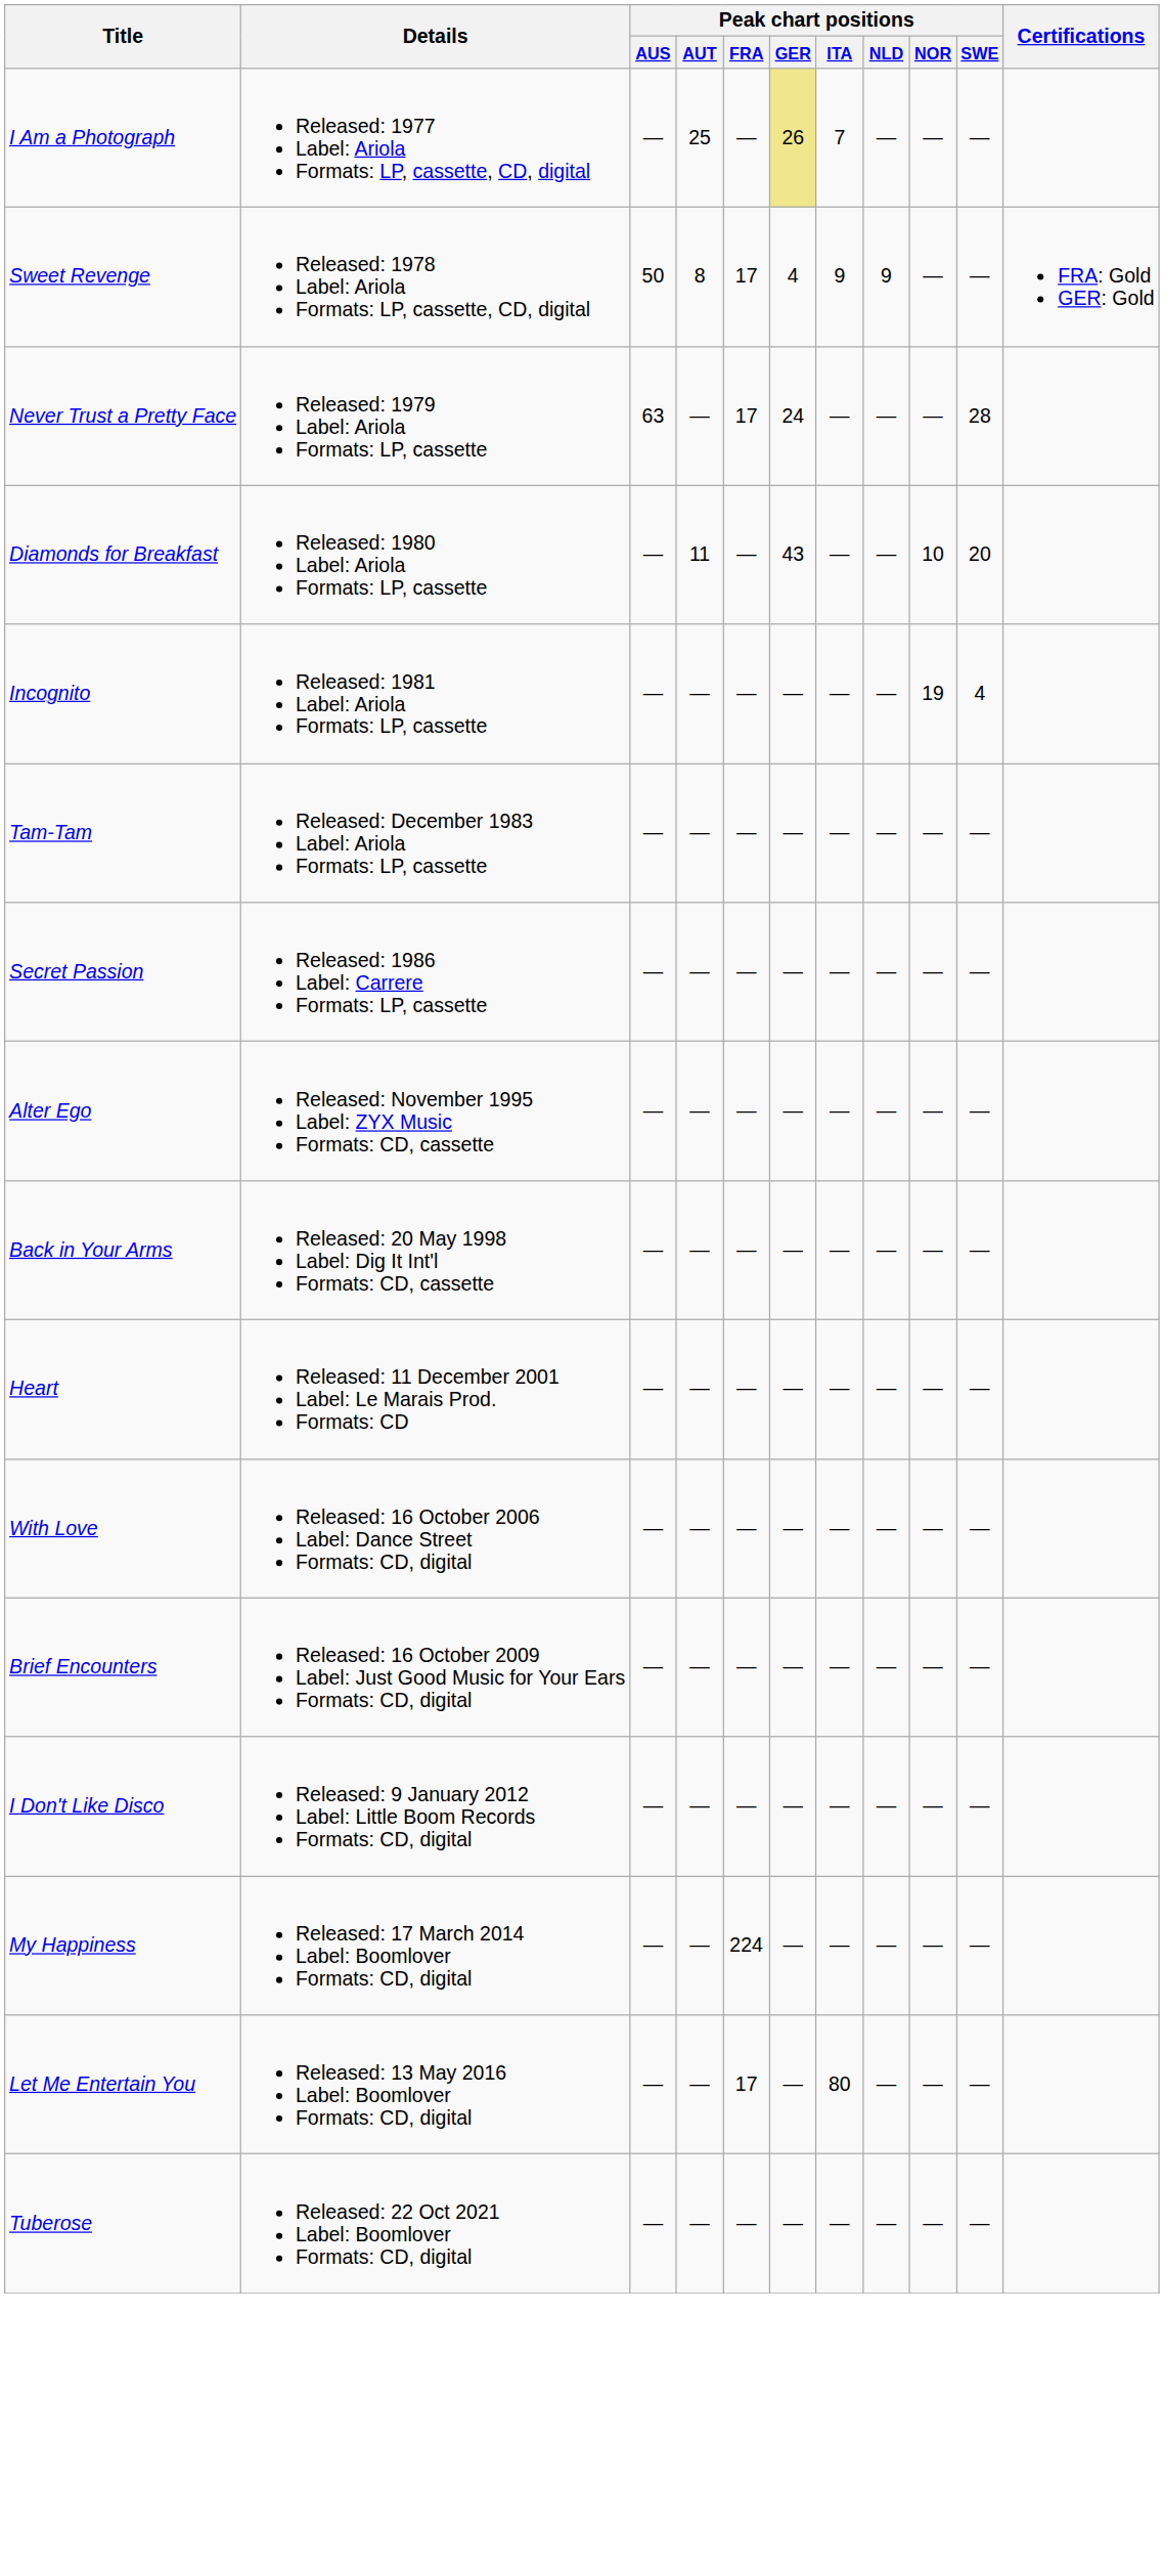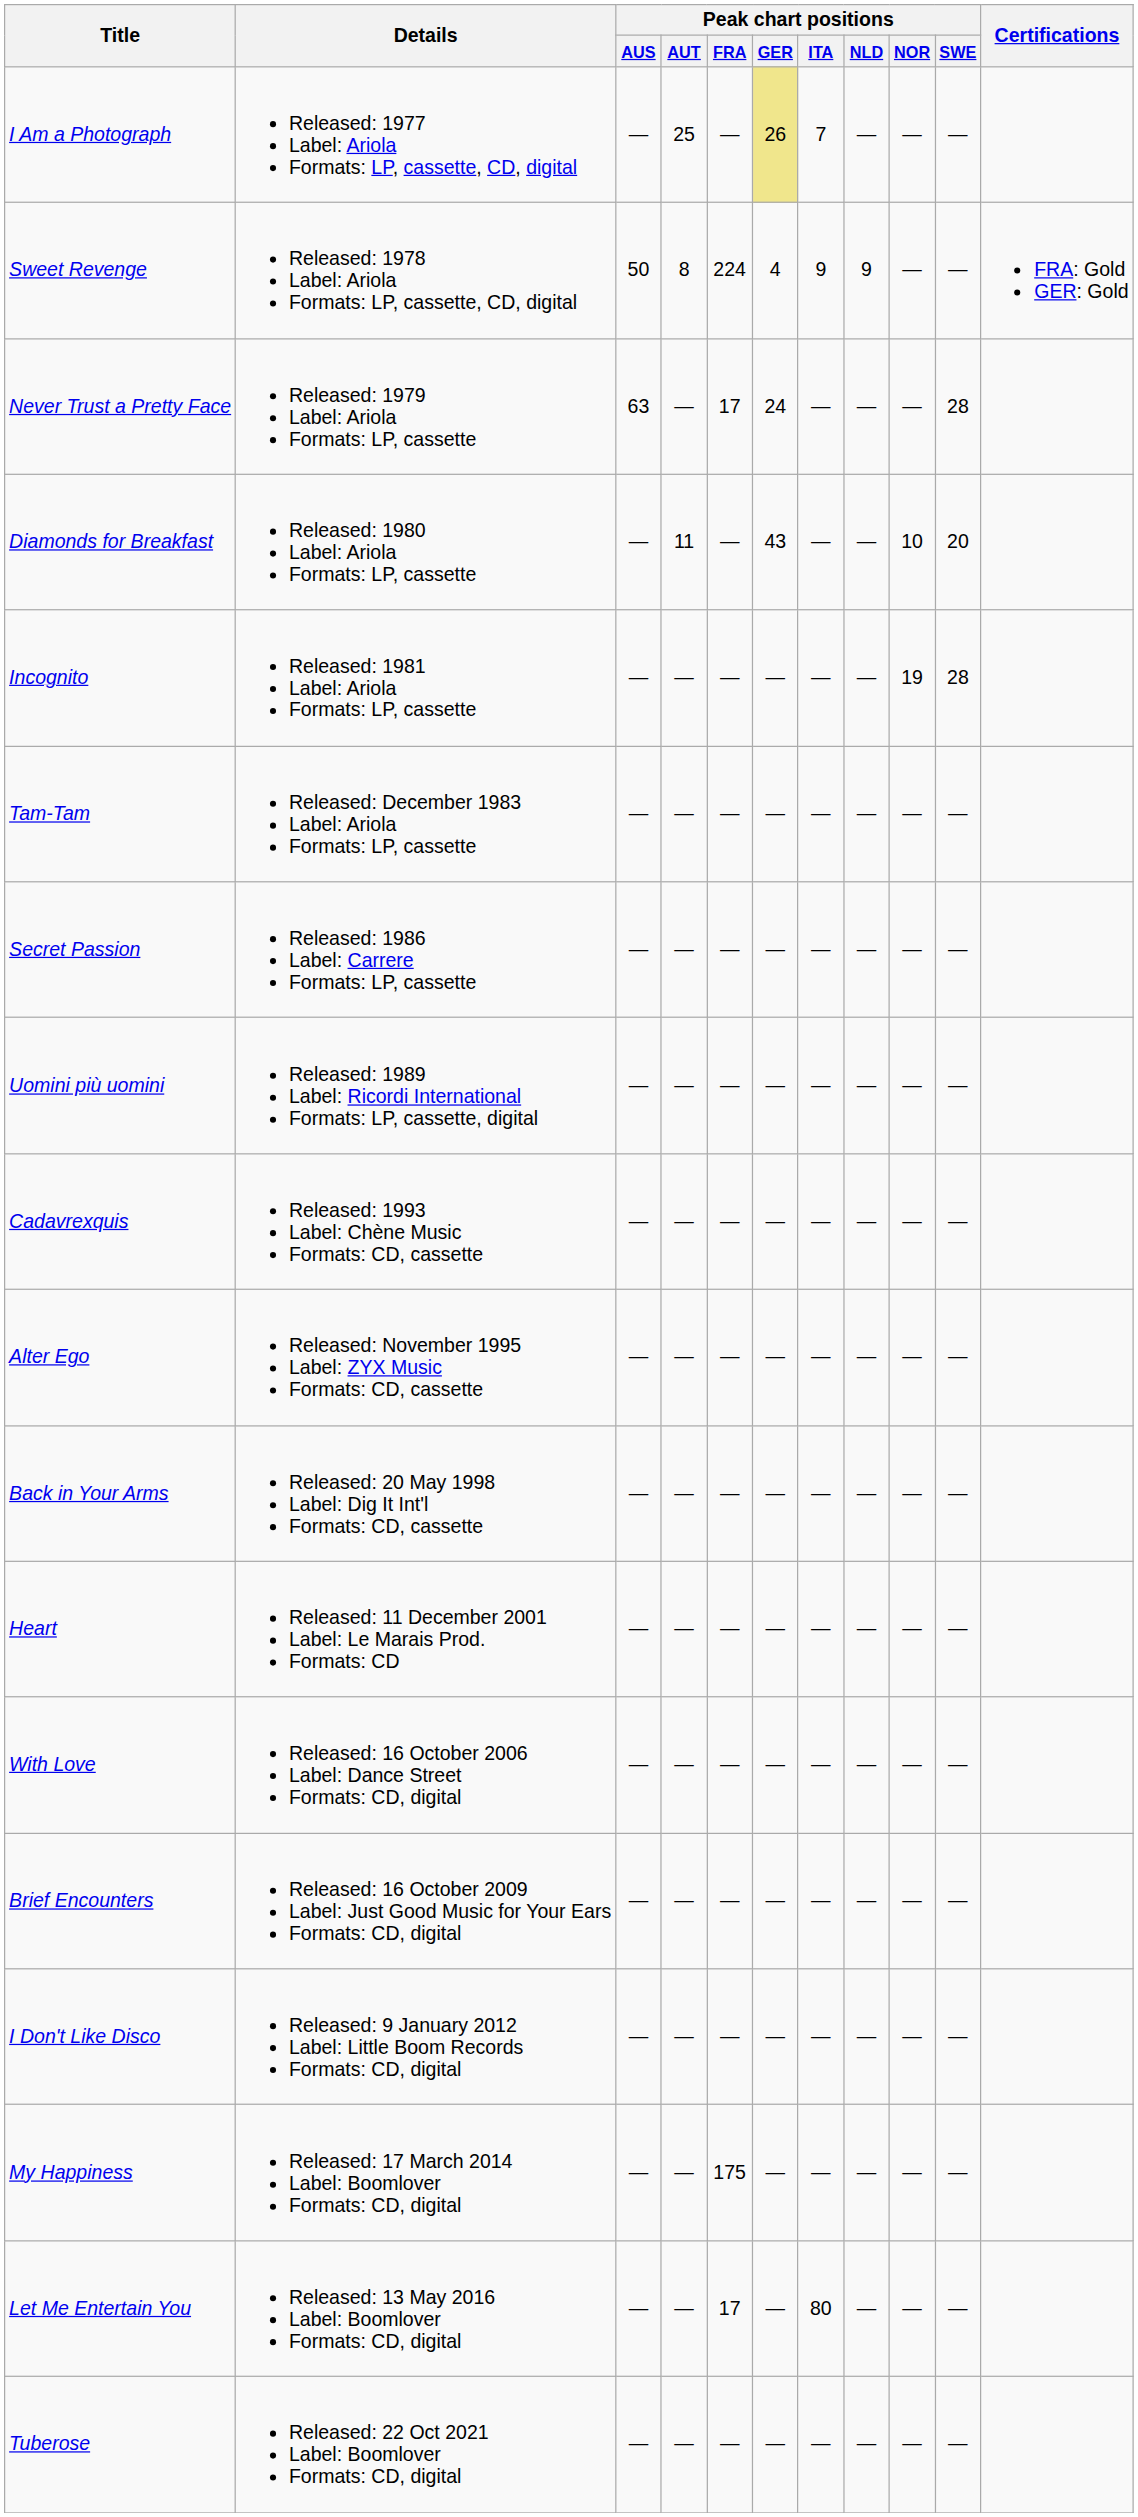Sweet Revenge | Peak chart positions / FRA: 17 -> 224
Incognito | Peak chart positions / SWE: 4 -> 28
+ row: Uomini più uomini | Released: 1989 Label: Ricordi International Formats: LP, cassette, digital | — | — | — | — | — | — | — | —
+ row: Cadavrexquis | Released: 1993 Label: Chène Music Formats: CD, cassette | — | — | — | — | — | — | — | —
My Happiness | Peak chart positions / FRA: 224 -> 175
